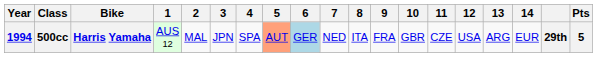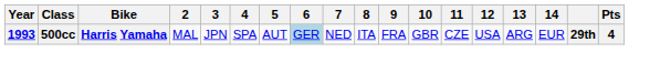- column: 1 | AUS 12
500cc | Year: 1994 -> 1993
500cc | 5: lightsalmon background -> no background
500cc | Pts: 5 -> 4
